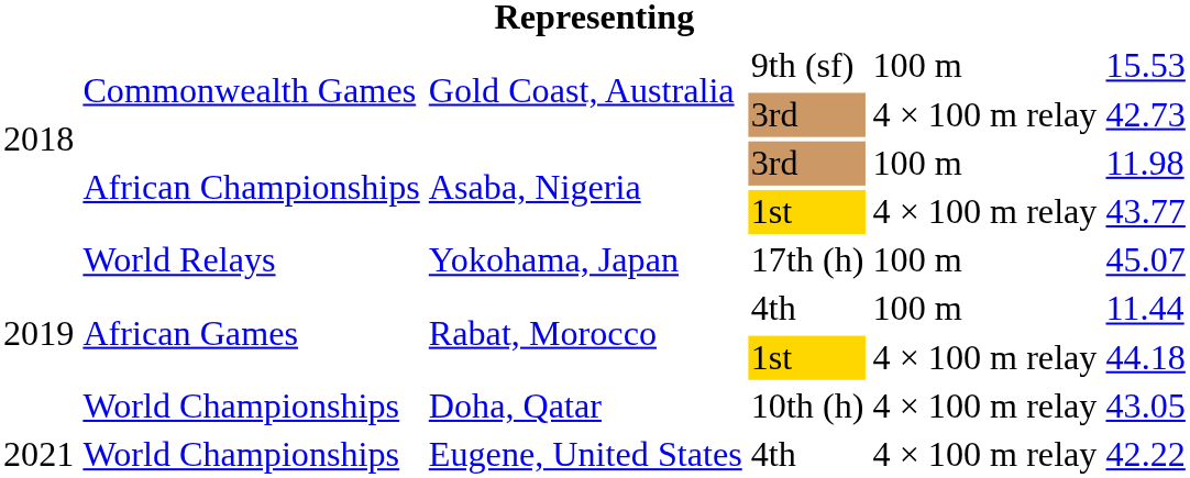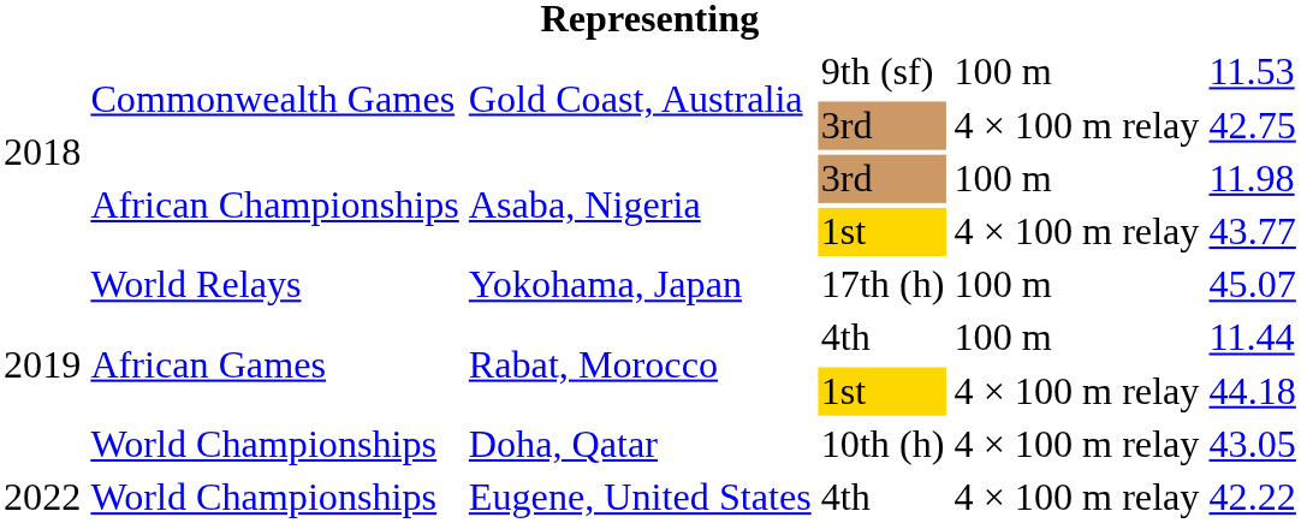Gold Coast, Australia / 9th (sf) | column 6: 15.53 -> 11.53
Gold Coast, Australia / 3rd | column 6: 42.73 -> 42.75
Eugene, United States | column 1: 2021 -> 2022
